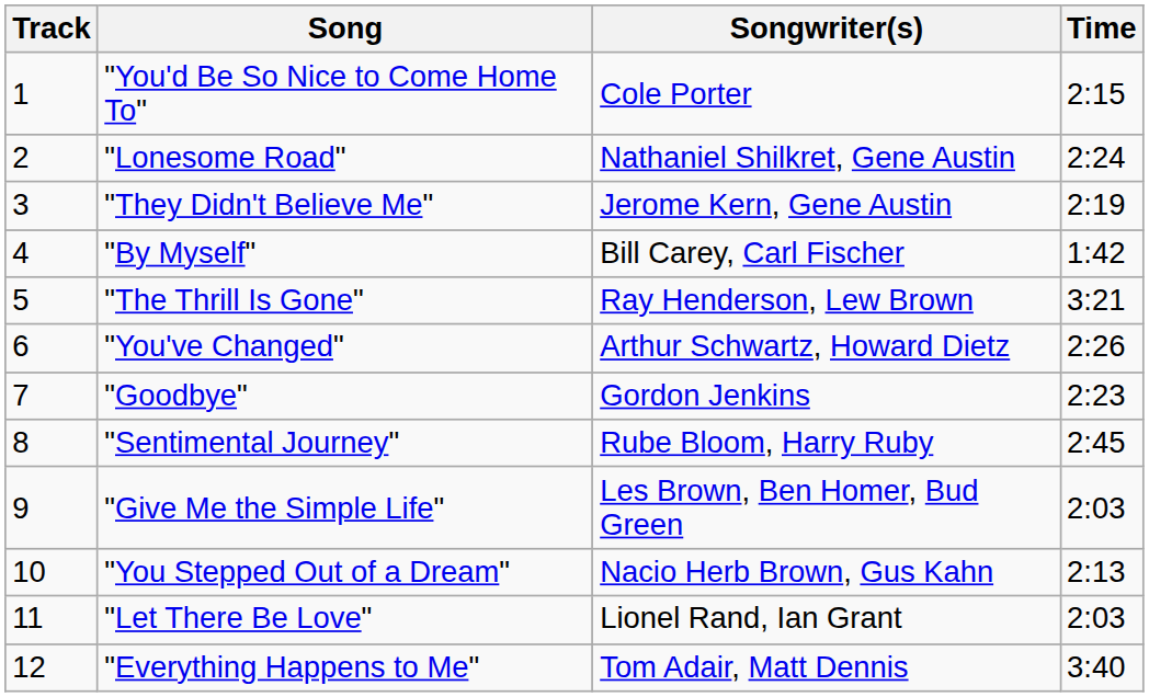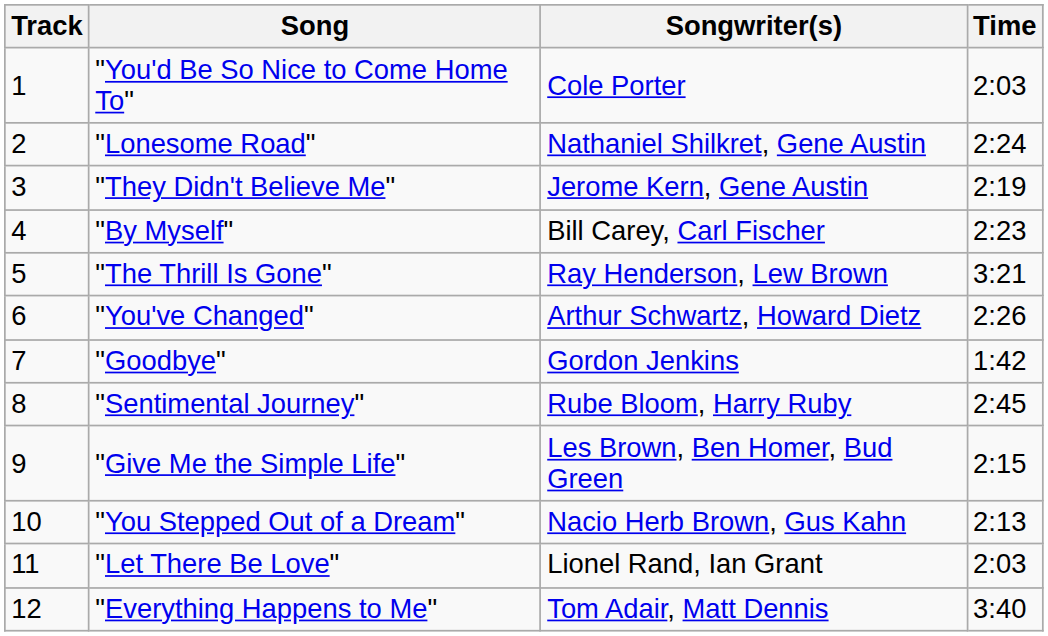"You'd Be So Nice to Come Home To" | Time: 2:15 -> 2:03
"By Myself" | Time: 1:42 -> 2:23
"Goodbye" | Time: 2:23 -> 1:42
"Give Me the Simple Life" | Time: 2:03 -> 2:15
